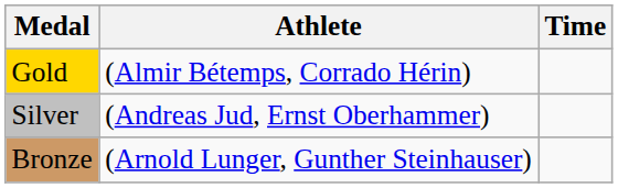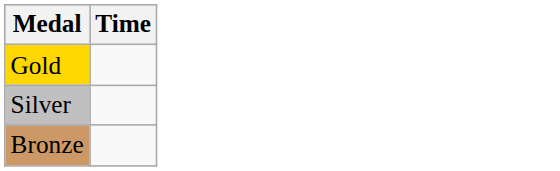- column: Athlete | (Almir Bétemps, Corrado Hérin) | (Andreas Jud, Ernst Oberhammer) | (Arnold Lunger, Gunther Steinhauser)
